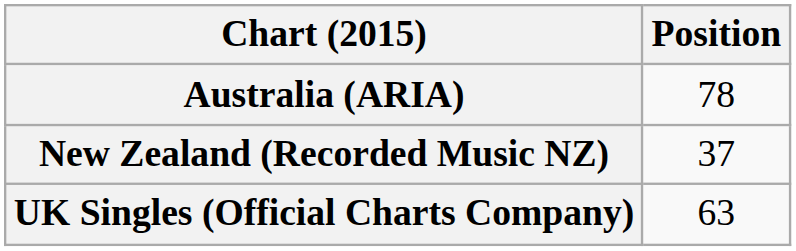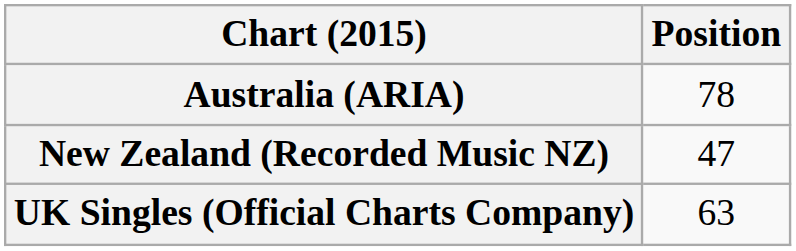New Zealand (Recorded Music NZ) | Position: 37 -> 47
